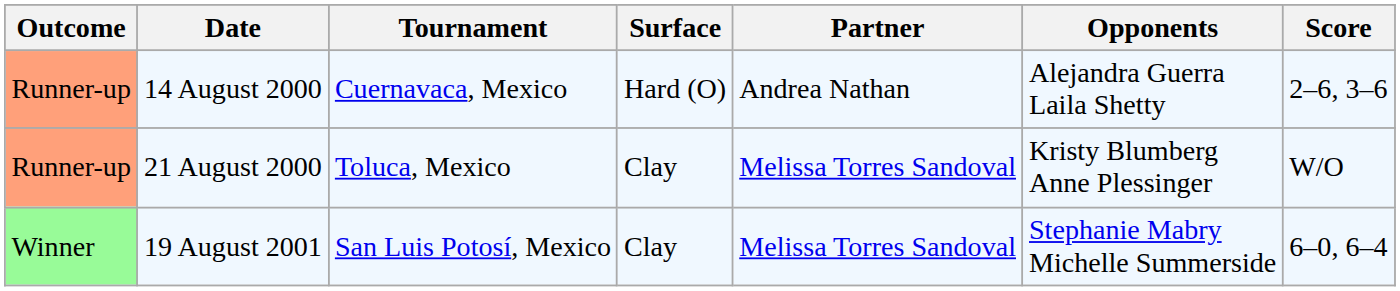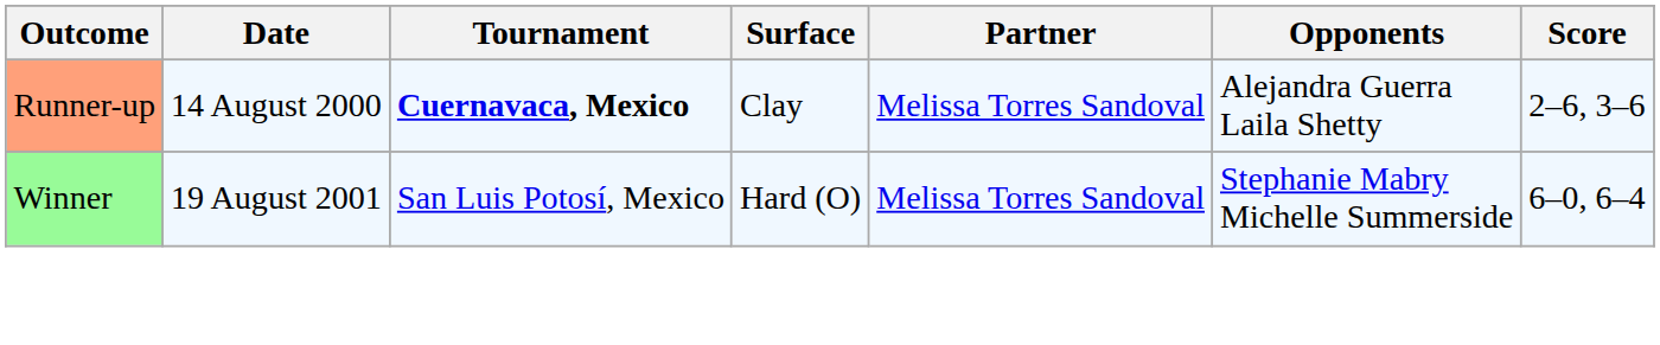14 August 2000 | Tournament: normal -> bold
14 August 2000 | Surface: Hard (O) -> Clay
14 August 2000 | Partner: Andrea Nathan -> Melissa Torres Sandoval
- row: Runner-up | 21 August 2000 | Toluca, Mexico | Clay | Melissa Torres Sandoval | Kristy Blumberg Anne Plessinger | W/O
19 August 2001 | Surface: Clay -> Hard (O)
